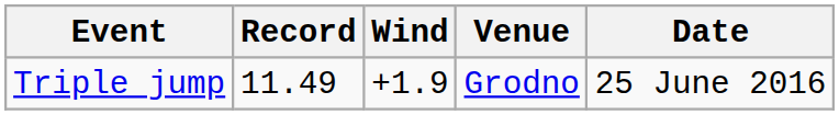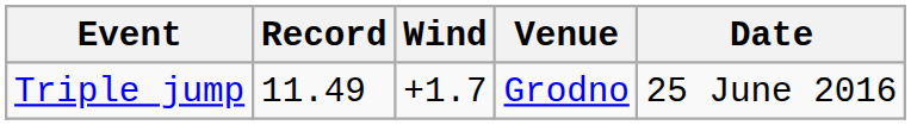Triple jump | Wind: +1.9 -> +1.7
